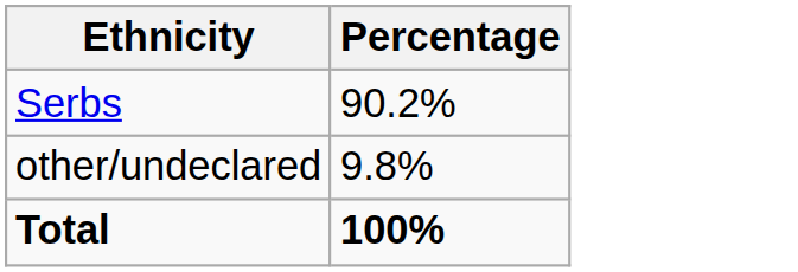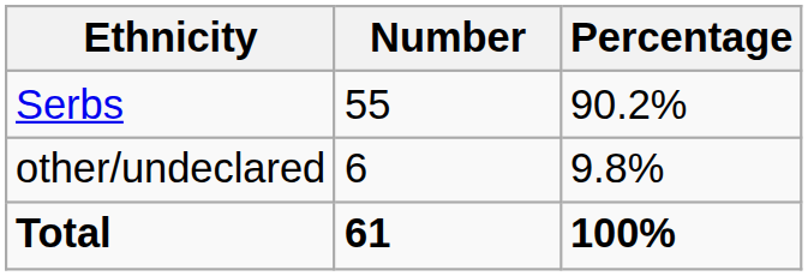+ column: Number | 55 | 6 | 61
